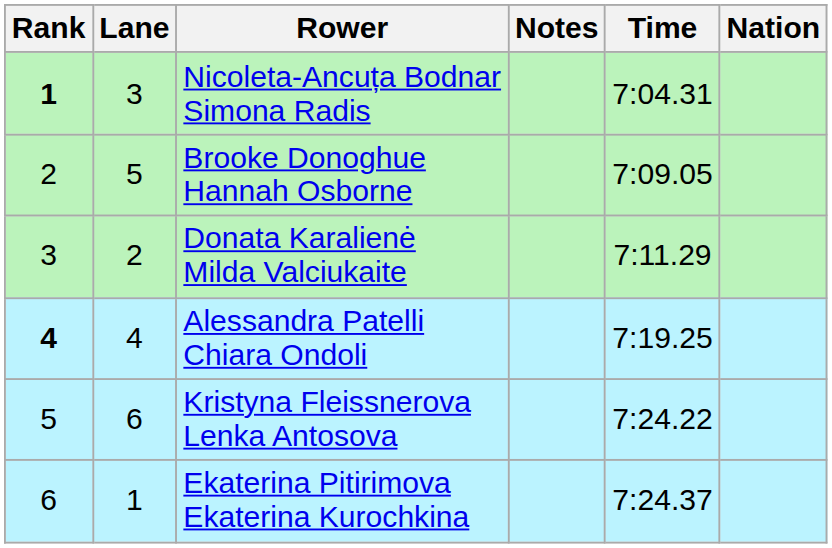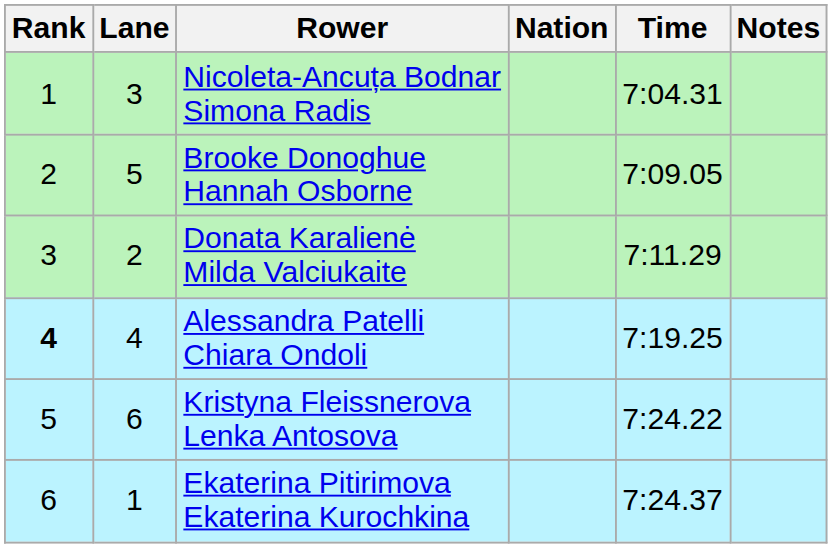columns swapped: Nation <-> Notes
Nicoleta-Ancuța Bodnar Simona Radis | Rank: bold -> normal
